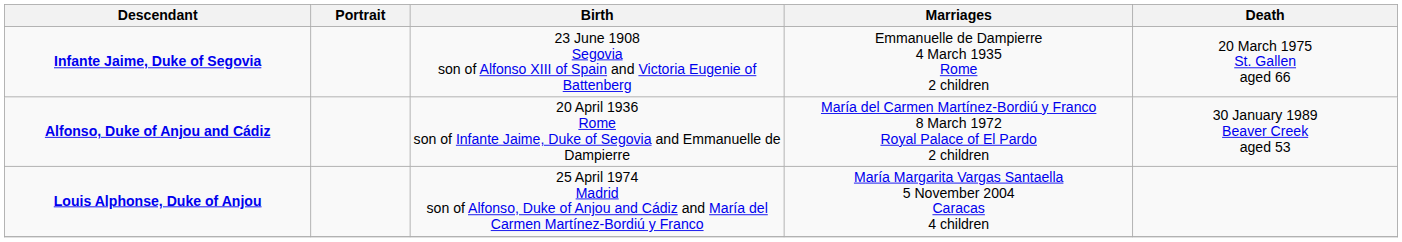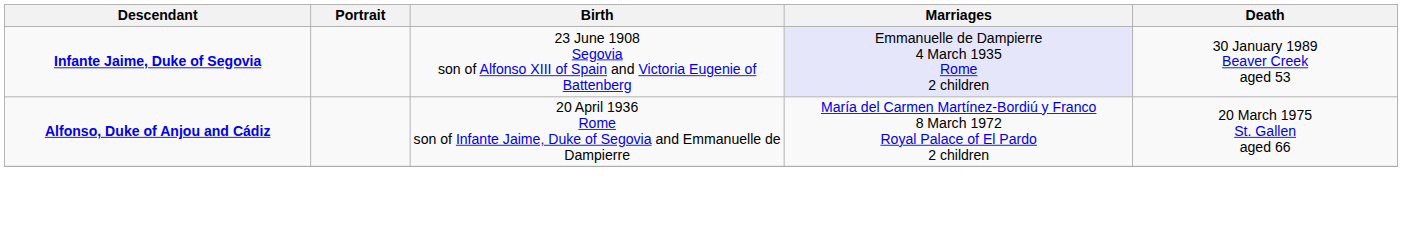Infante Jaime, Duke of Segovia | Marriages: no background -> lavender background
Infante Jaime, Duke of Segovia | Death: 20 March 1975 St. Gallen aged 66 -> 30 January 1989 Beaver Creek aged 53
Alfonso, Duke of Anjou and Cádiz | Death: 30 January 1989 Beaver Creek aged 53 -> 20 March 1975 St. Gallen aged 66
- row: Louis Alphonse, Duke of Anjou | 25 April 1974 Madrid son of Alfonso, Duke of Anjou and Cádiz and María del Carmen Martínez-Bordiú y Franco | María Margarita Vargas Santaella 5 November 2004 Caracas 4 children
